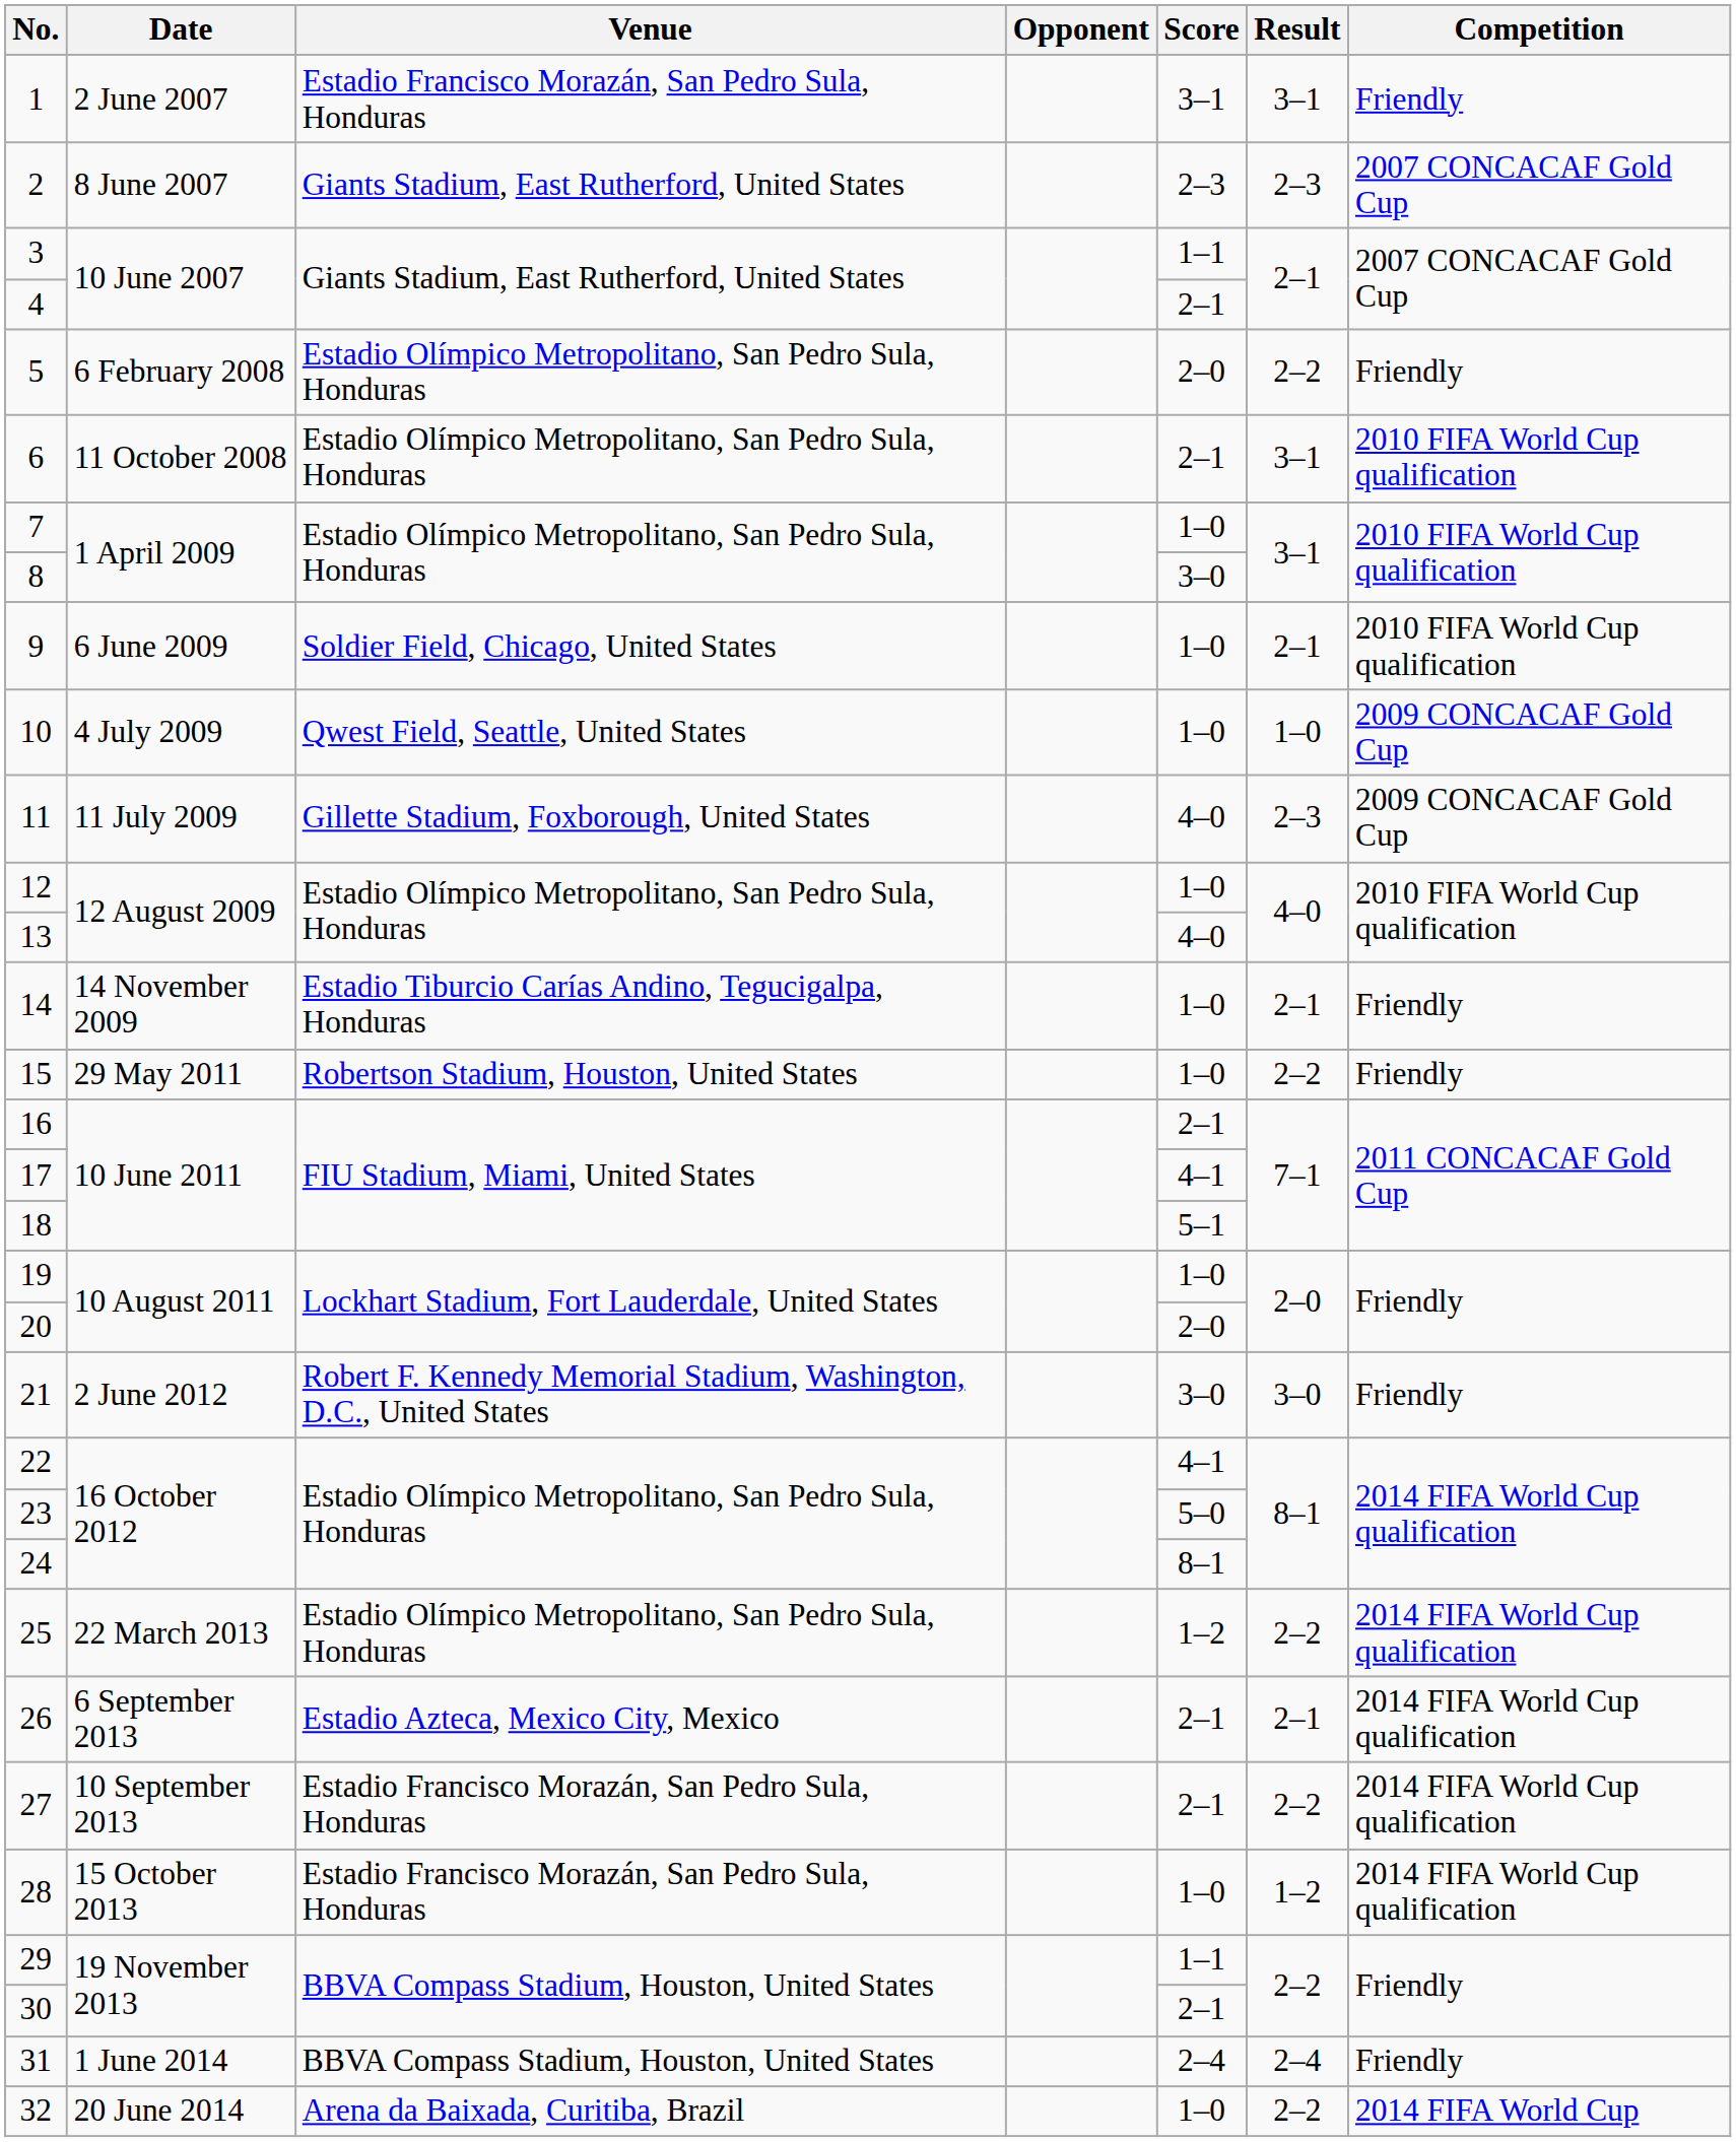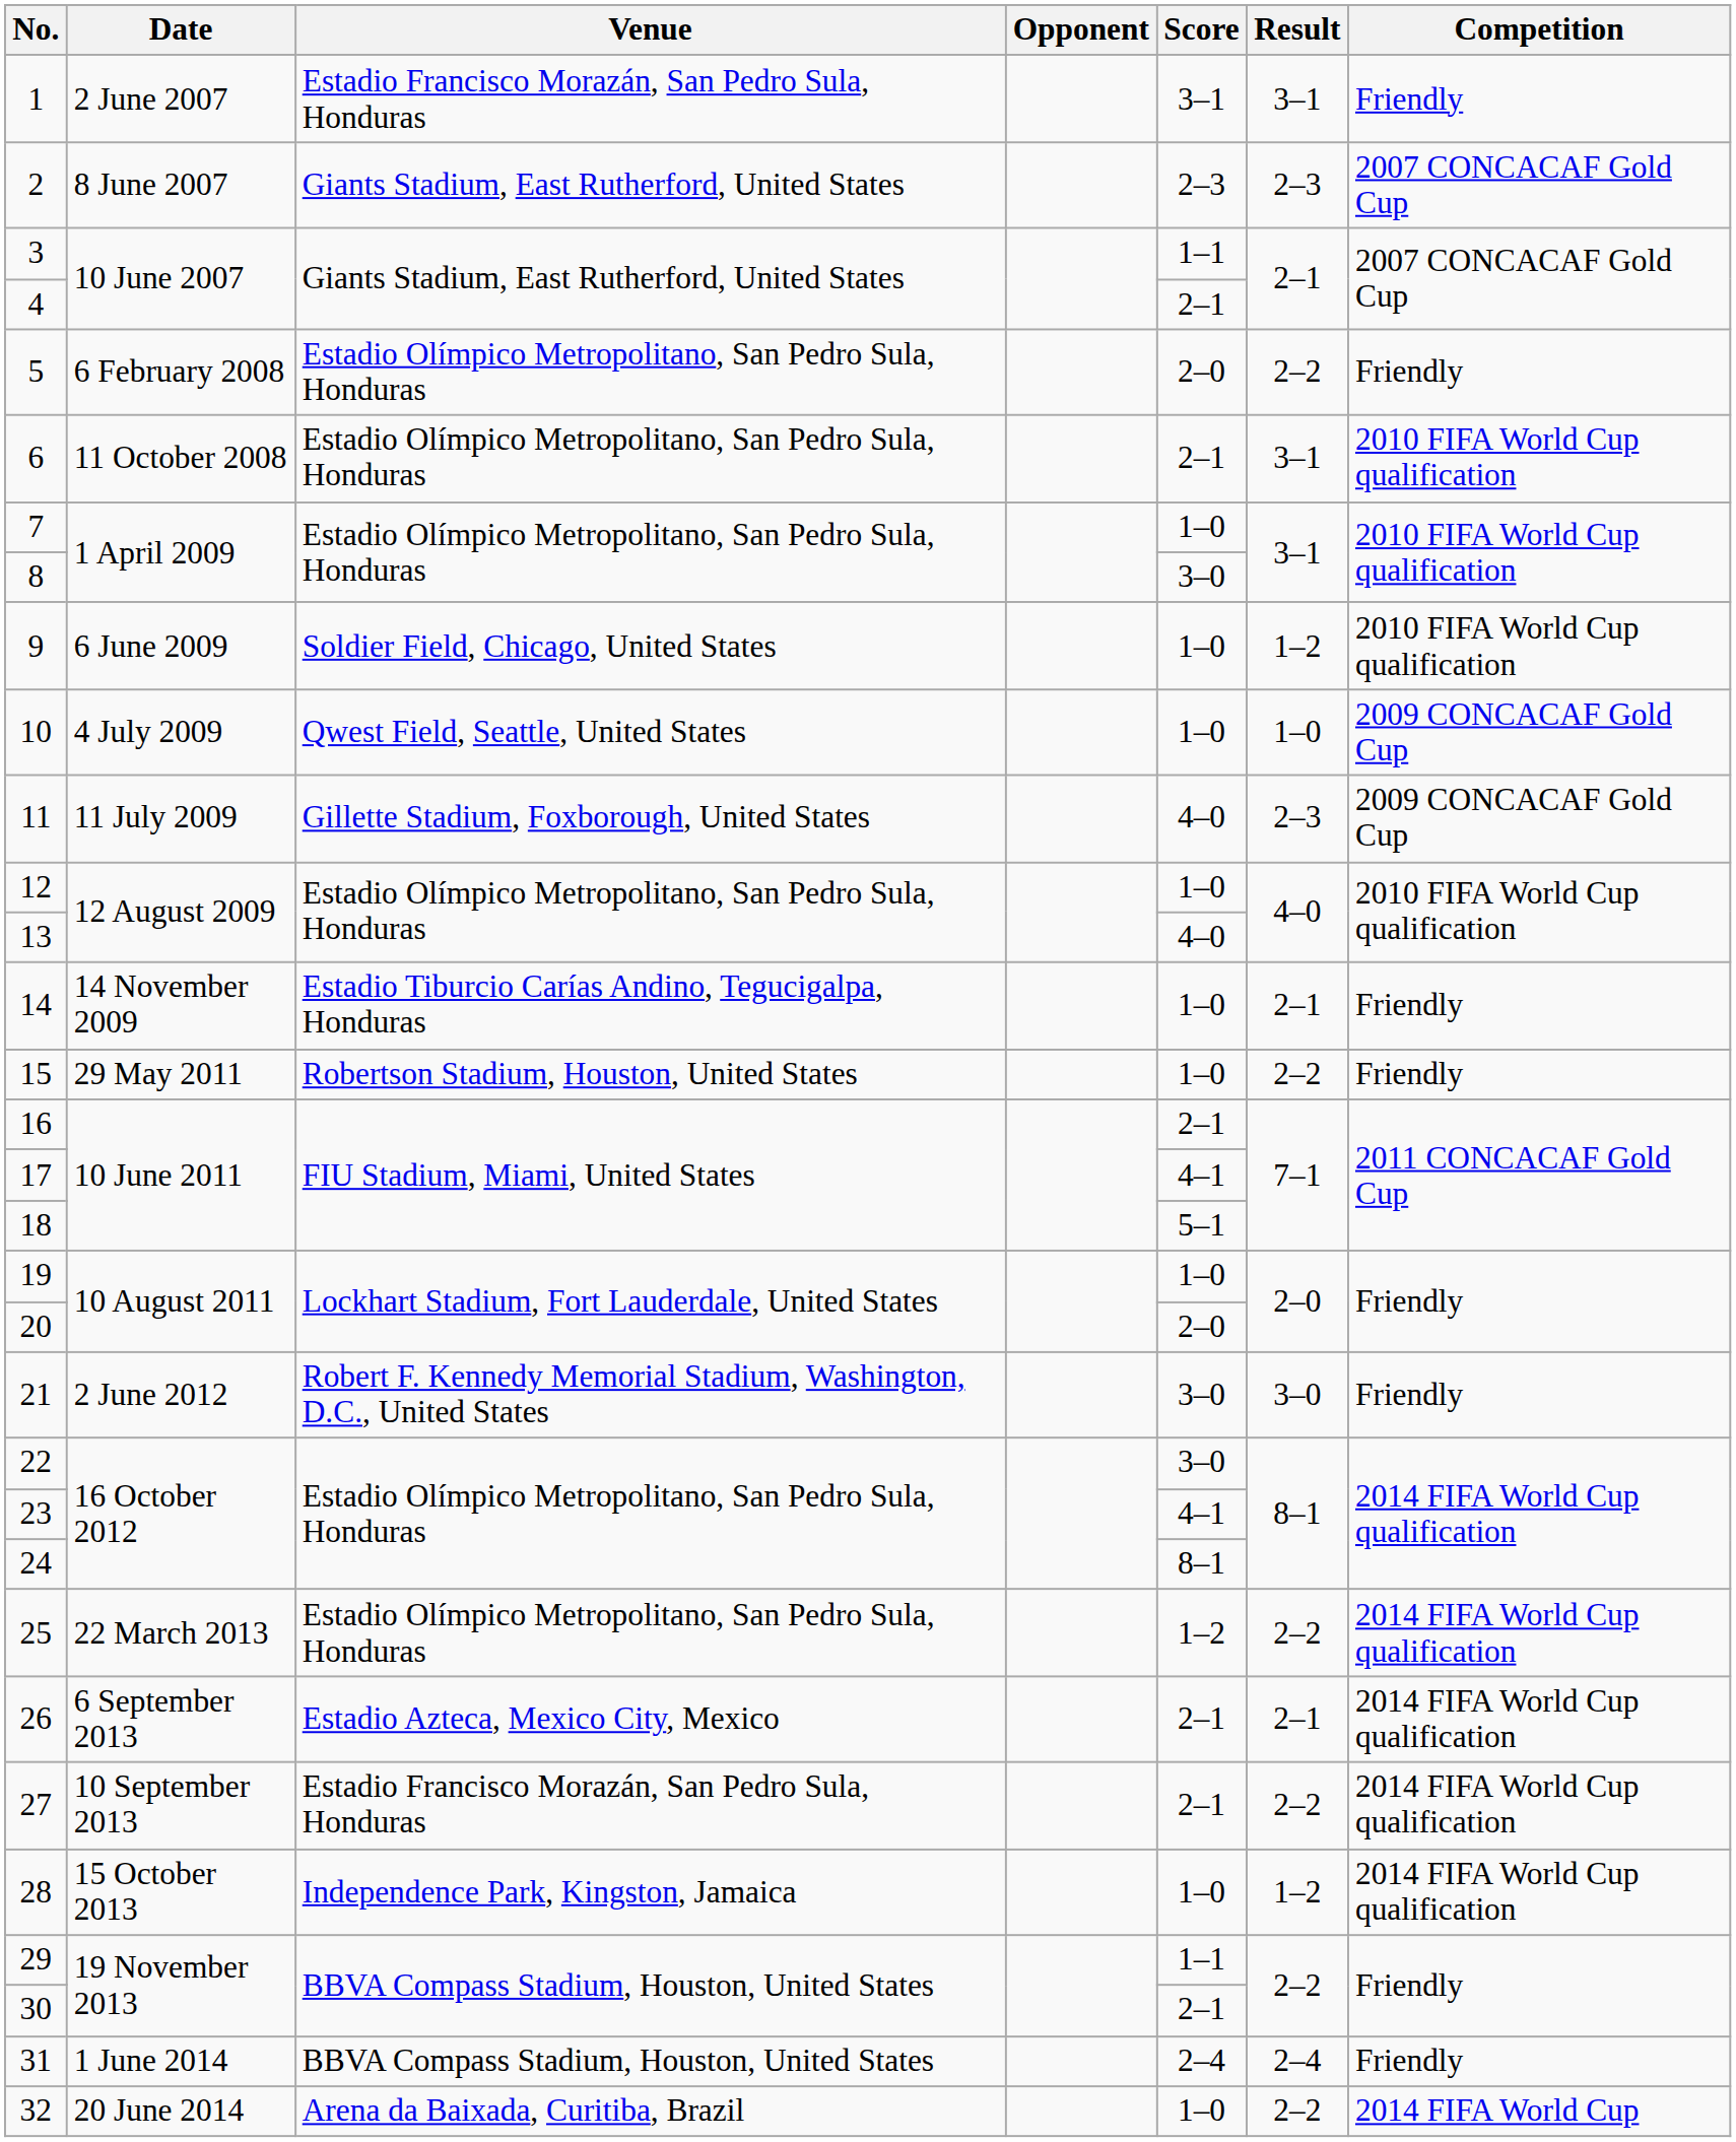9 | Result: 2–1 -> 1–2
22 | Score: 4–1 -> 3–0
23 | Score: 5–0 -> 4–1
28 | Venue: Estadio Francisco Morazán, San Pedro Sula, Honduras -> Independence Park, Kingston, Jamaica
